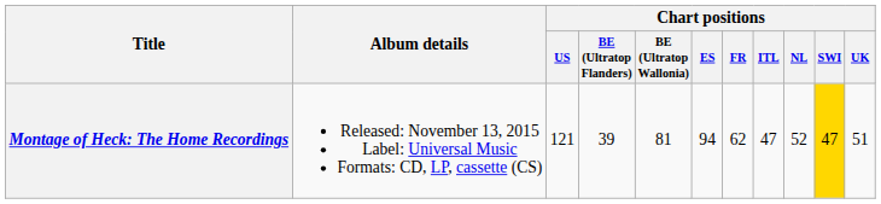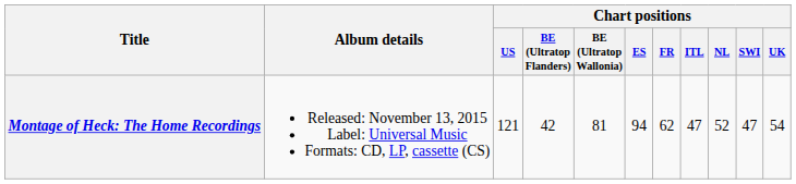Montage of Heck: The Home Recordings | Chart positions / BE (Ultratop Flanders): 39 -> 42
Montage of Heck: The Home Recordings | Chart positions / SWI: gold background -> no background
Montage of Heck: The Home Recordings | Chart positions / UK: 51 -> 54
